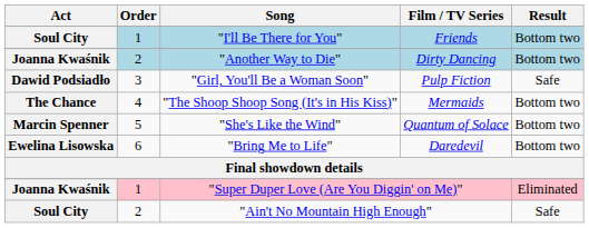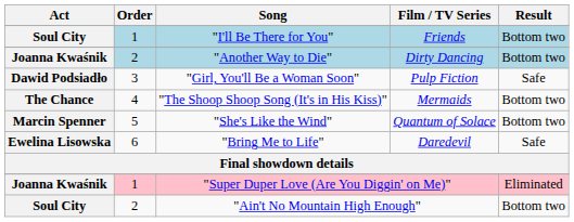"Bring Me to Life" | Result: Bottom two -> Safe
"Ain't No Mountain High Enough" | Result: Safe -> Bottom two
